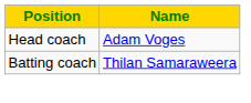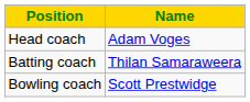+ row: Bowling coach | Scott Prestwidge
